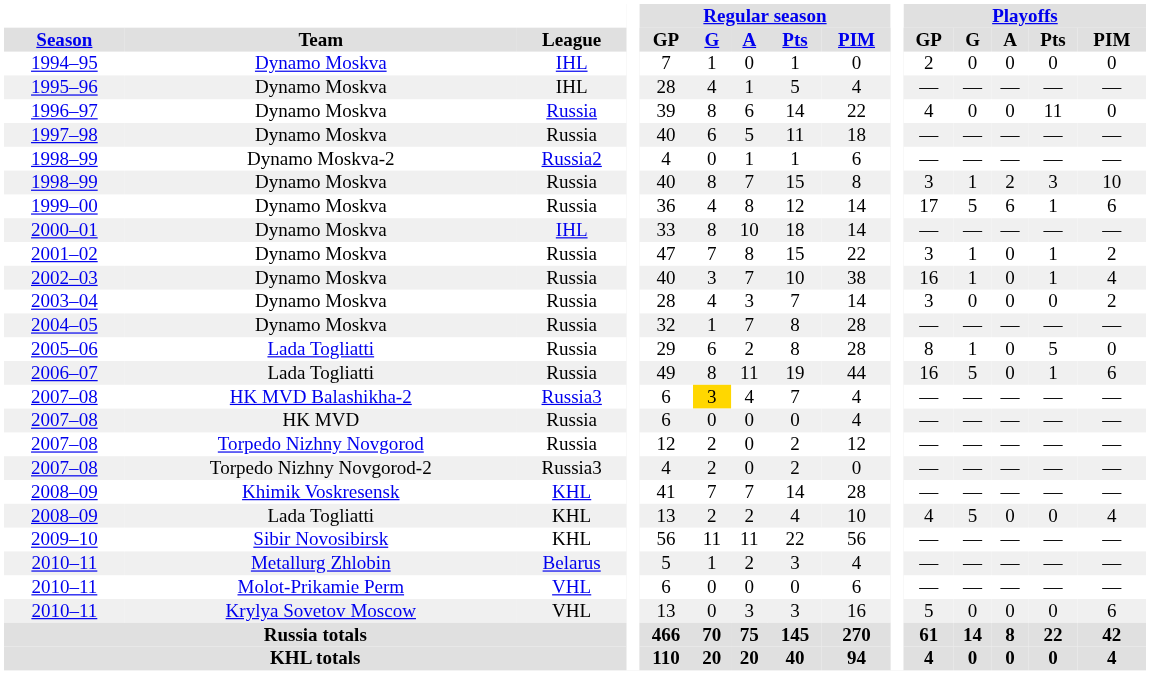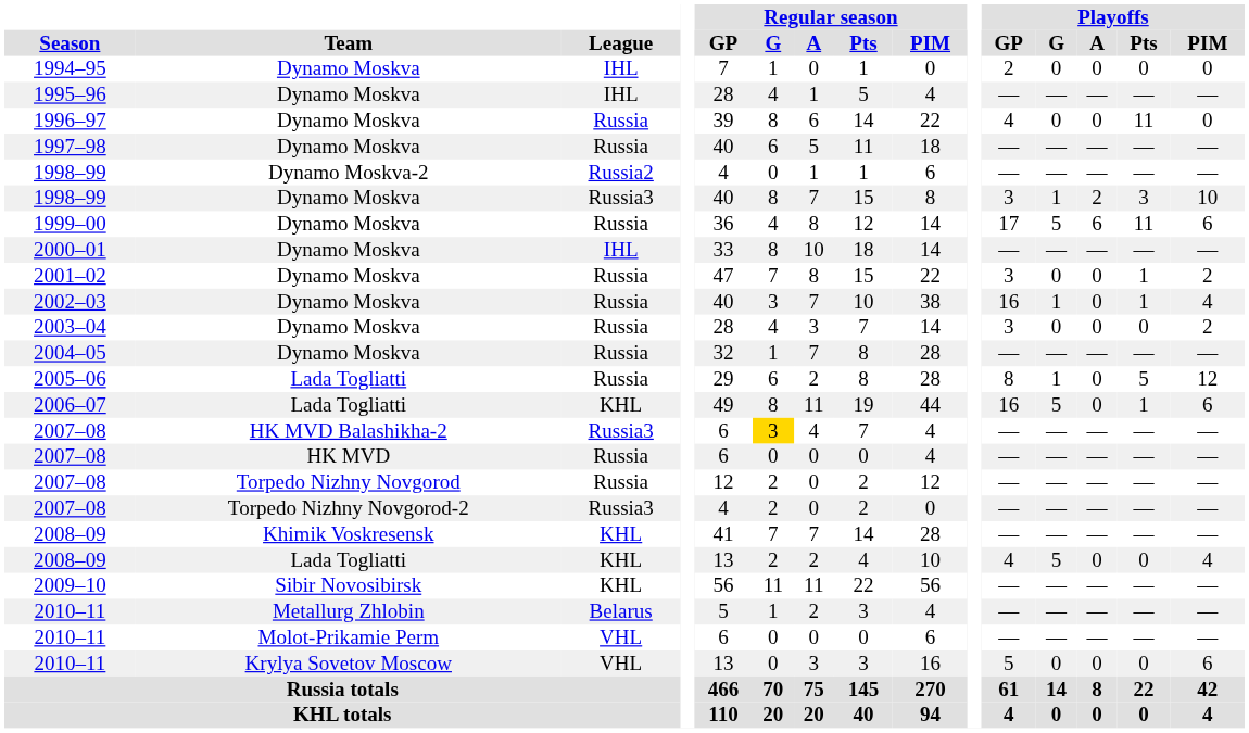1998–99 / Dynamo Moskva | League: Russia -> Russia3
1999–00 | Playoffs / Pts: 1 -> 11
2001–02 | Playoffs / G: 1 -> 0
2005–06 | Playoffs / PIM: 0 -> 12
2006–07 | League: Russia -> KHL
